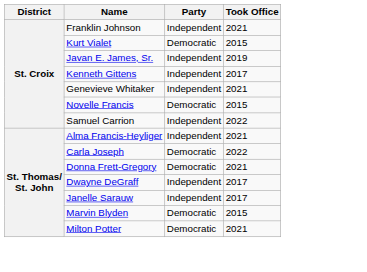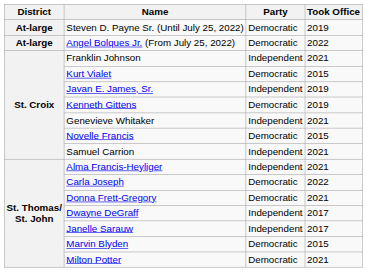+ row: At-large | Steven D. Payne Sr. (Until July 25, 2022) | Democratic | 2019
+ row: At-large | Angel Bolques Jr. (From July 25, 2022) | Democratic | 2022
Kenneth Gittens | Party: Independent -> Democratic
Kenneth Gittens | Took Office: 2017 -> 2019
Samuel Carrion | Took Office: 2022 -> 2021
